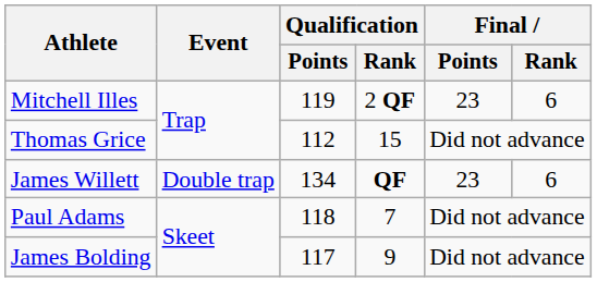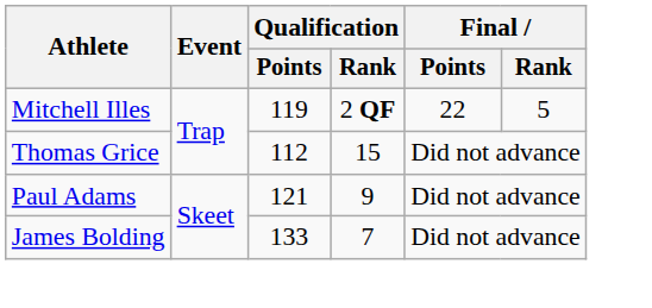Mitchell Illes | Final / Points: 23 -> 22
Mitchell Illes | Final / Rank: 6 -> 5
- row: James Willett | Double trap | 134 | QF | 23 | 6
Paul Adams | Qualification / Points: 118 -> 121
Paul Adams | Qualification / Rank: 7 -> 9
James Bolding | Qualification / Points: 117 -> 133
James Bolding | Qualification / Rank: 9 -> 7
